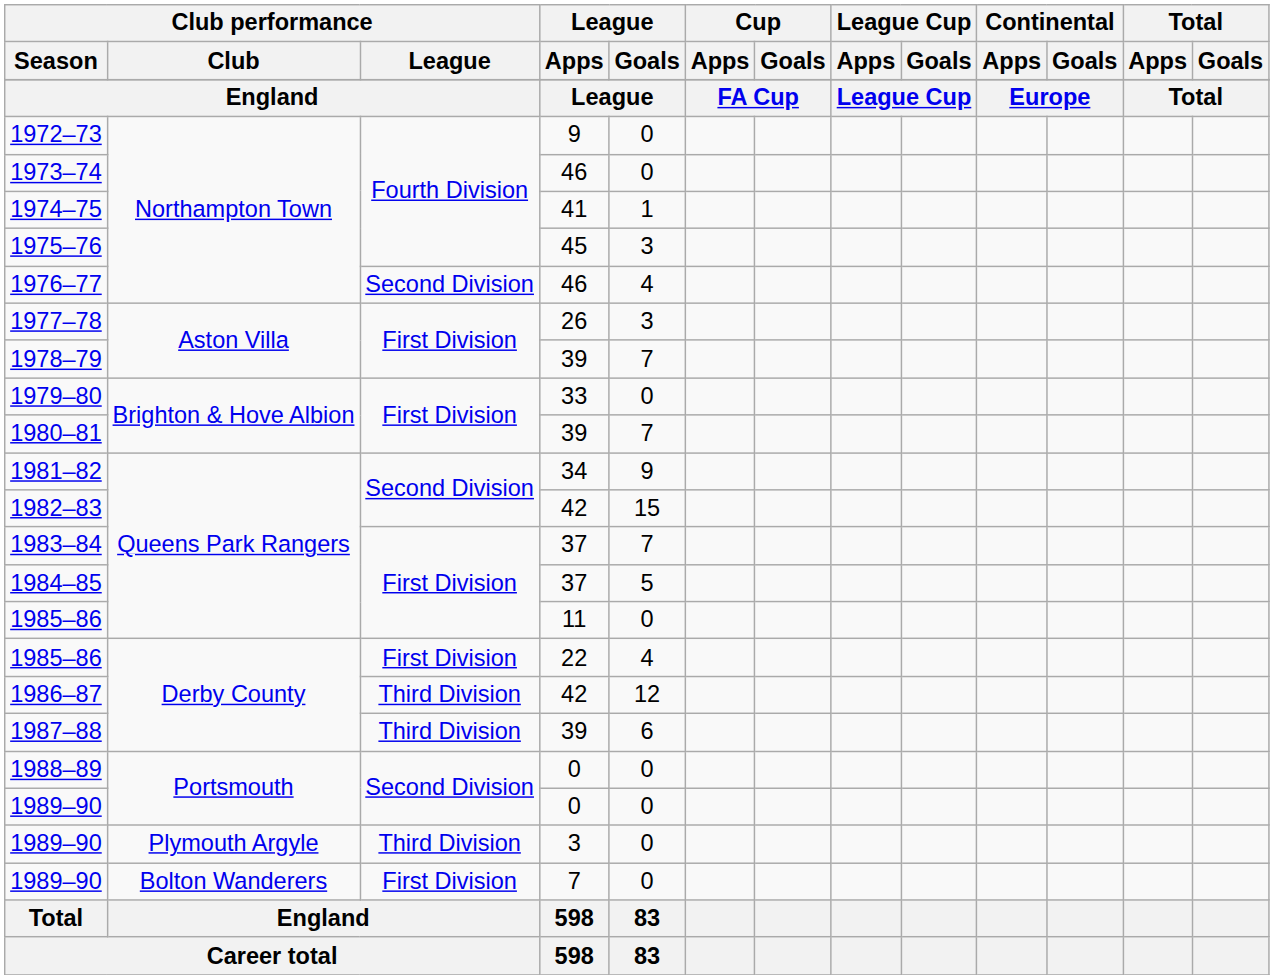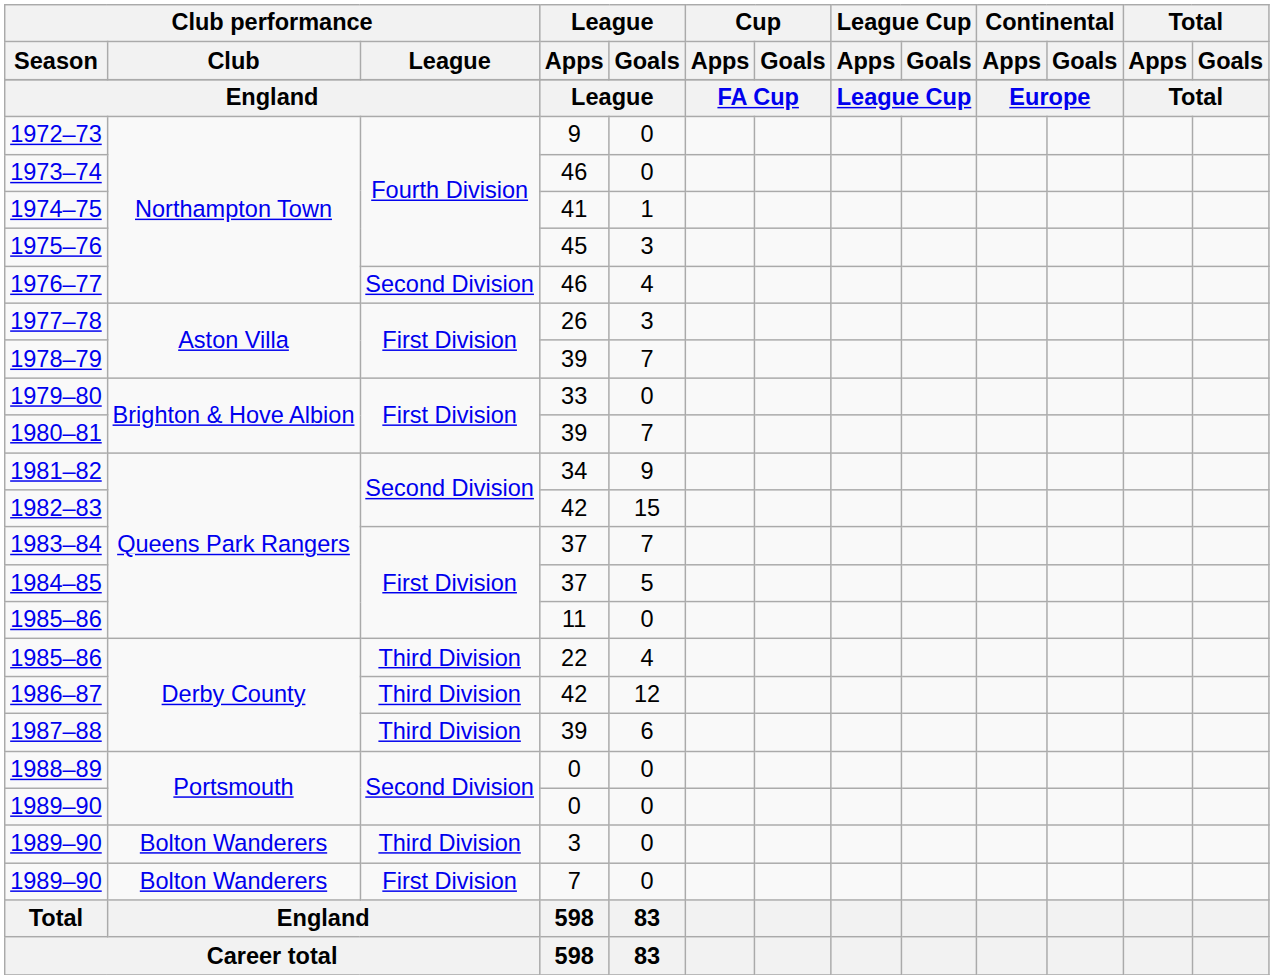1985–86 / 22 | Club performance / League: First Division -> Third Division
1989–90 / 3 | Club performance / Club: Plymouth Argyle -> Bolton Wanderers
